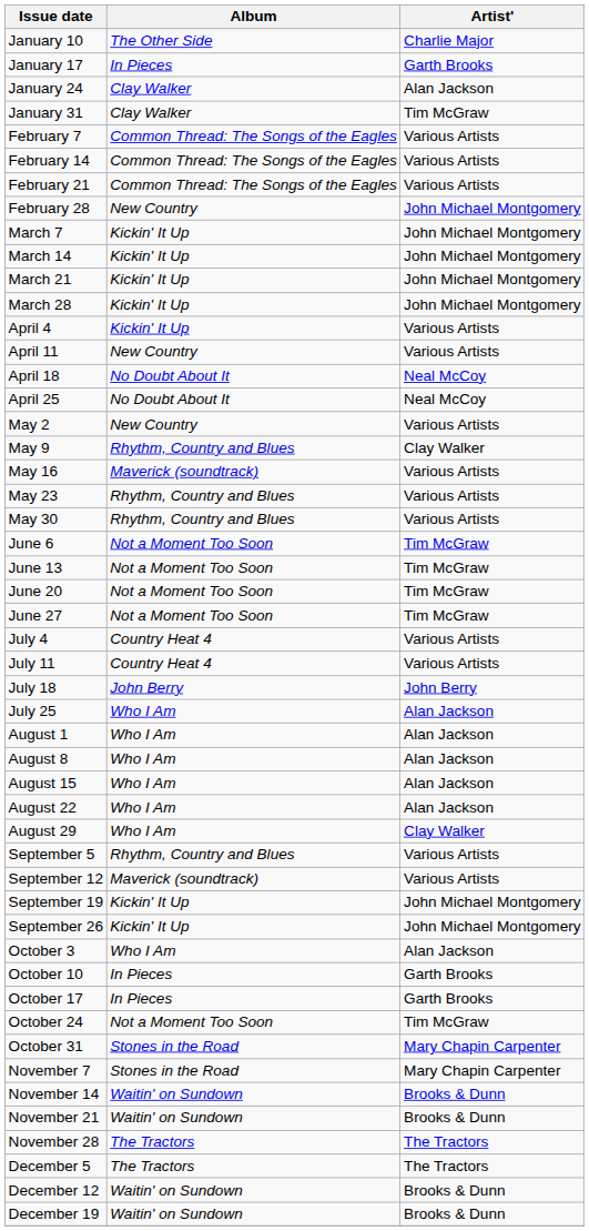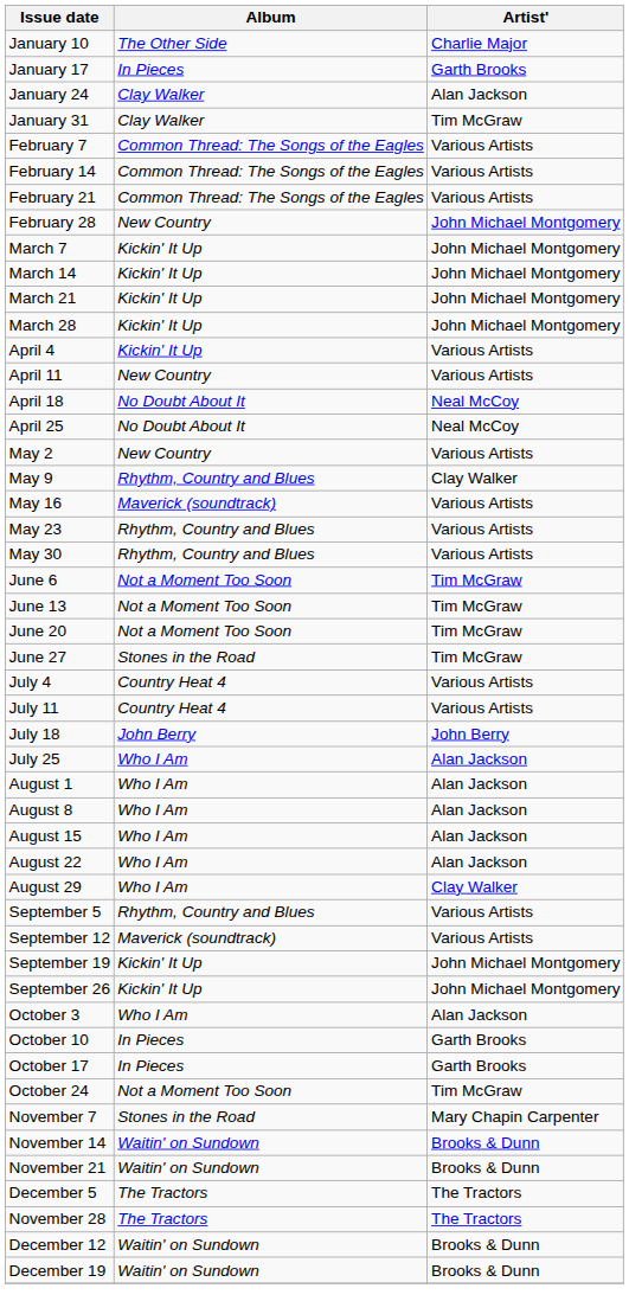June 27 | Album: Not a Moment Too Soon -> Stones in the Road
- row: October 31 | Stones in the Road | Mary Chapin Carpenter
rows swapped: November 28 <-> December 5
